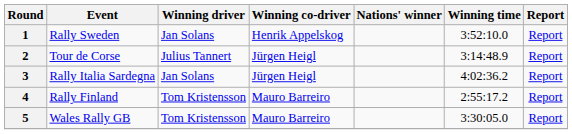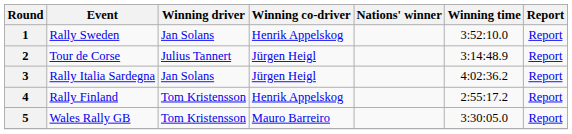4 | Winning co-driver: Mauro Barreiro -> Henrik Appelskog
